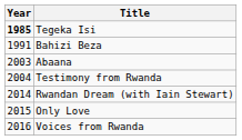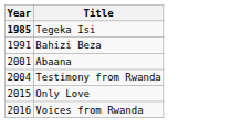Abaana | Year: 2003 -> 2001
- row: 2014 | Rwandan Dream (with Iain Stewart)
